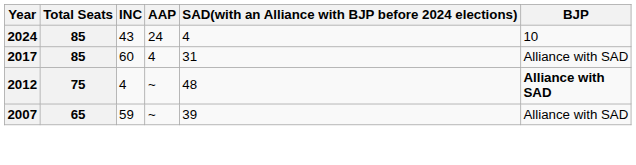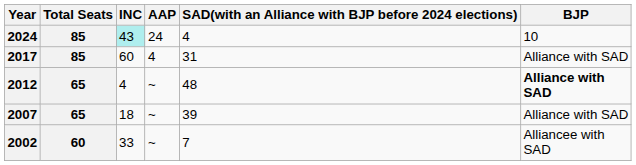2024 | INC: no background -> paleturquoise background
2012 | Total Seats: 75 -> 65
2007 | INC: 59 -> 18
+ row: 2002 | 60 | 33 | ~ | 7 | Alliancee with SAD
